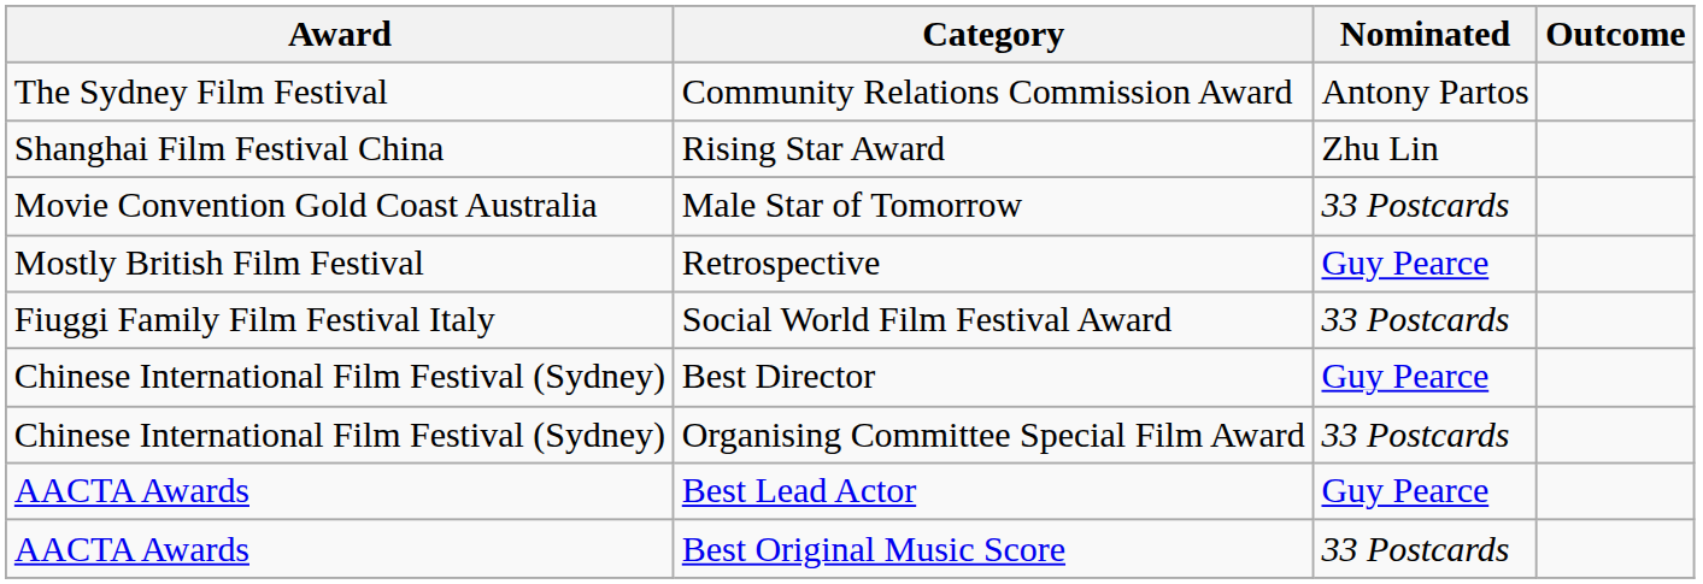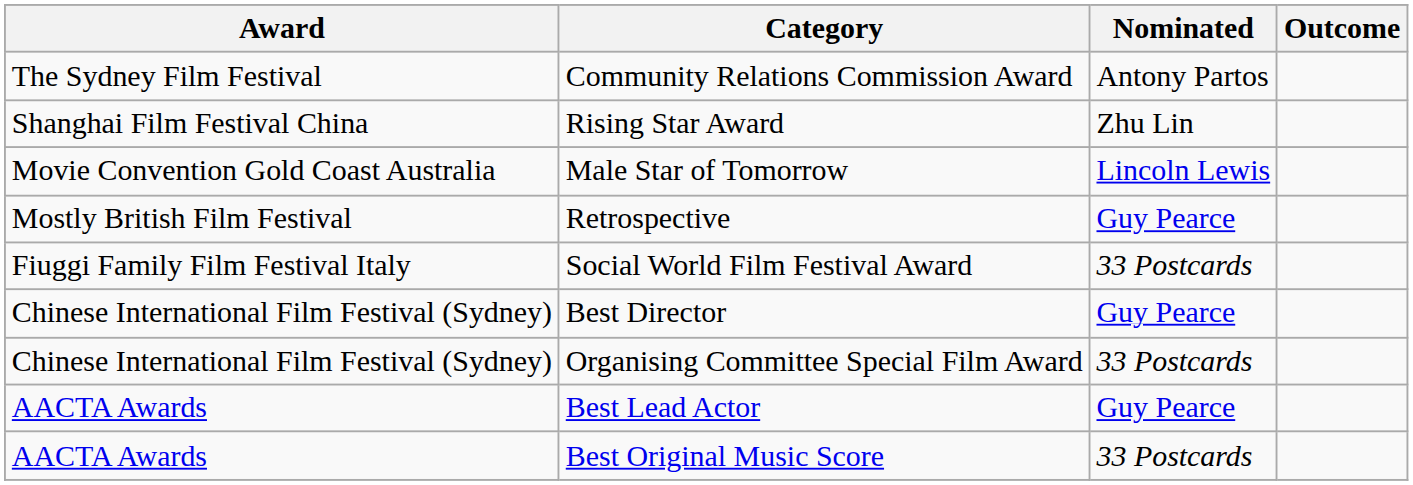Male Star of Tomorrow | Nominated: 33 Postcards -> Lincoln Lewis
